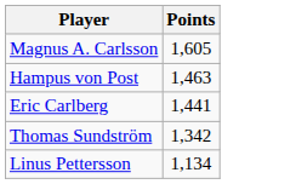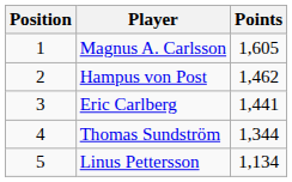+ column: Position | 1 | 2 | 3 | 4 | 5
Hampus von Post | Points: 1,463 -> 1,462
Thomas Sundström | Points: 1,342 -> 1,344
